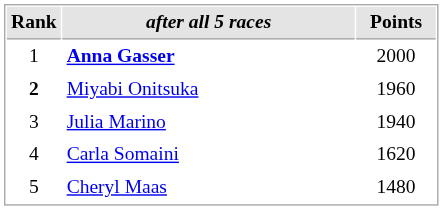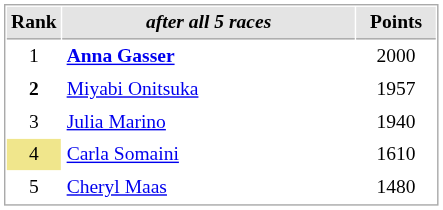Miyabi Onitsuka | Points: 1960 -> 1957
Carla Somaini | Rank: no background -> khaki background
Carla Somaini | Points: 1620 -> 1610
